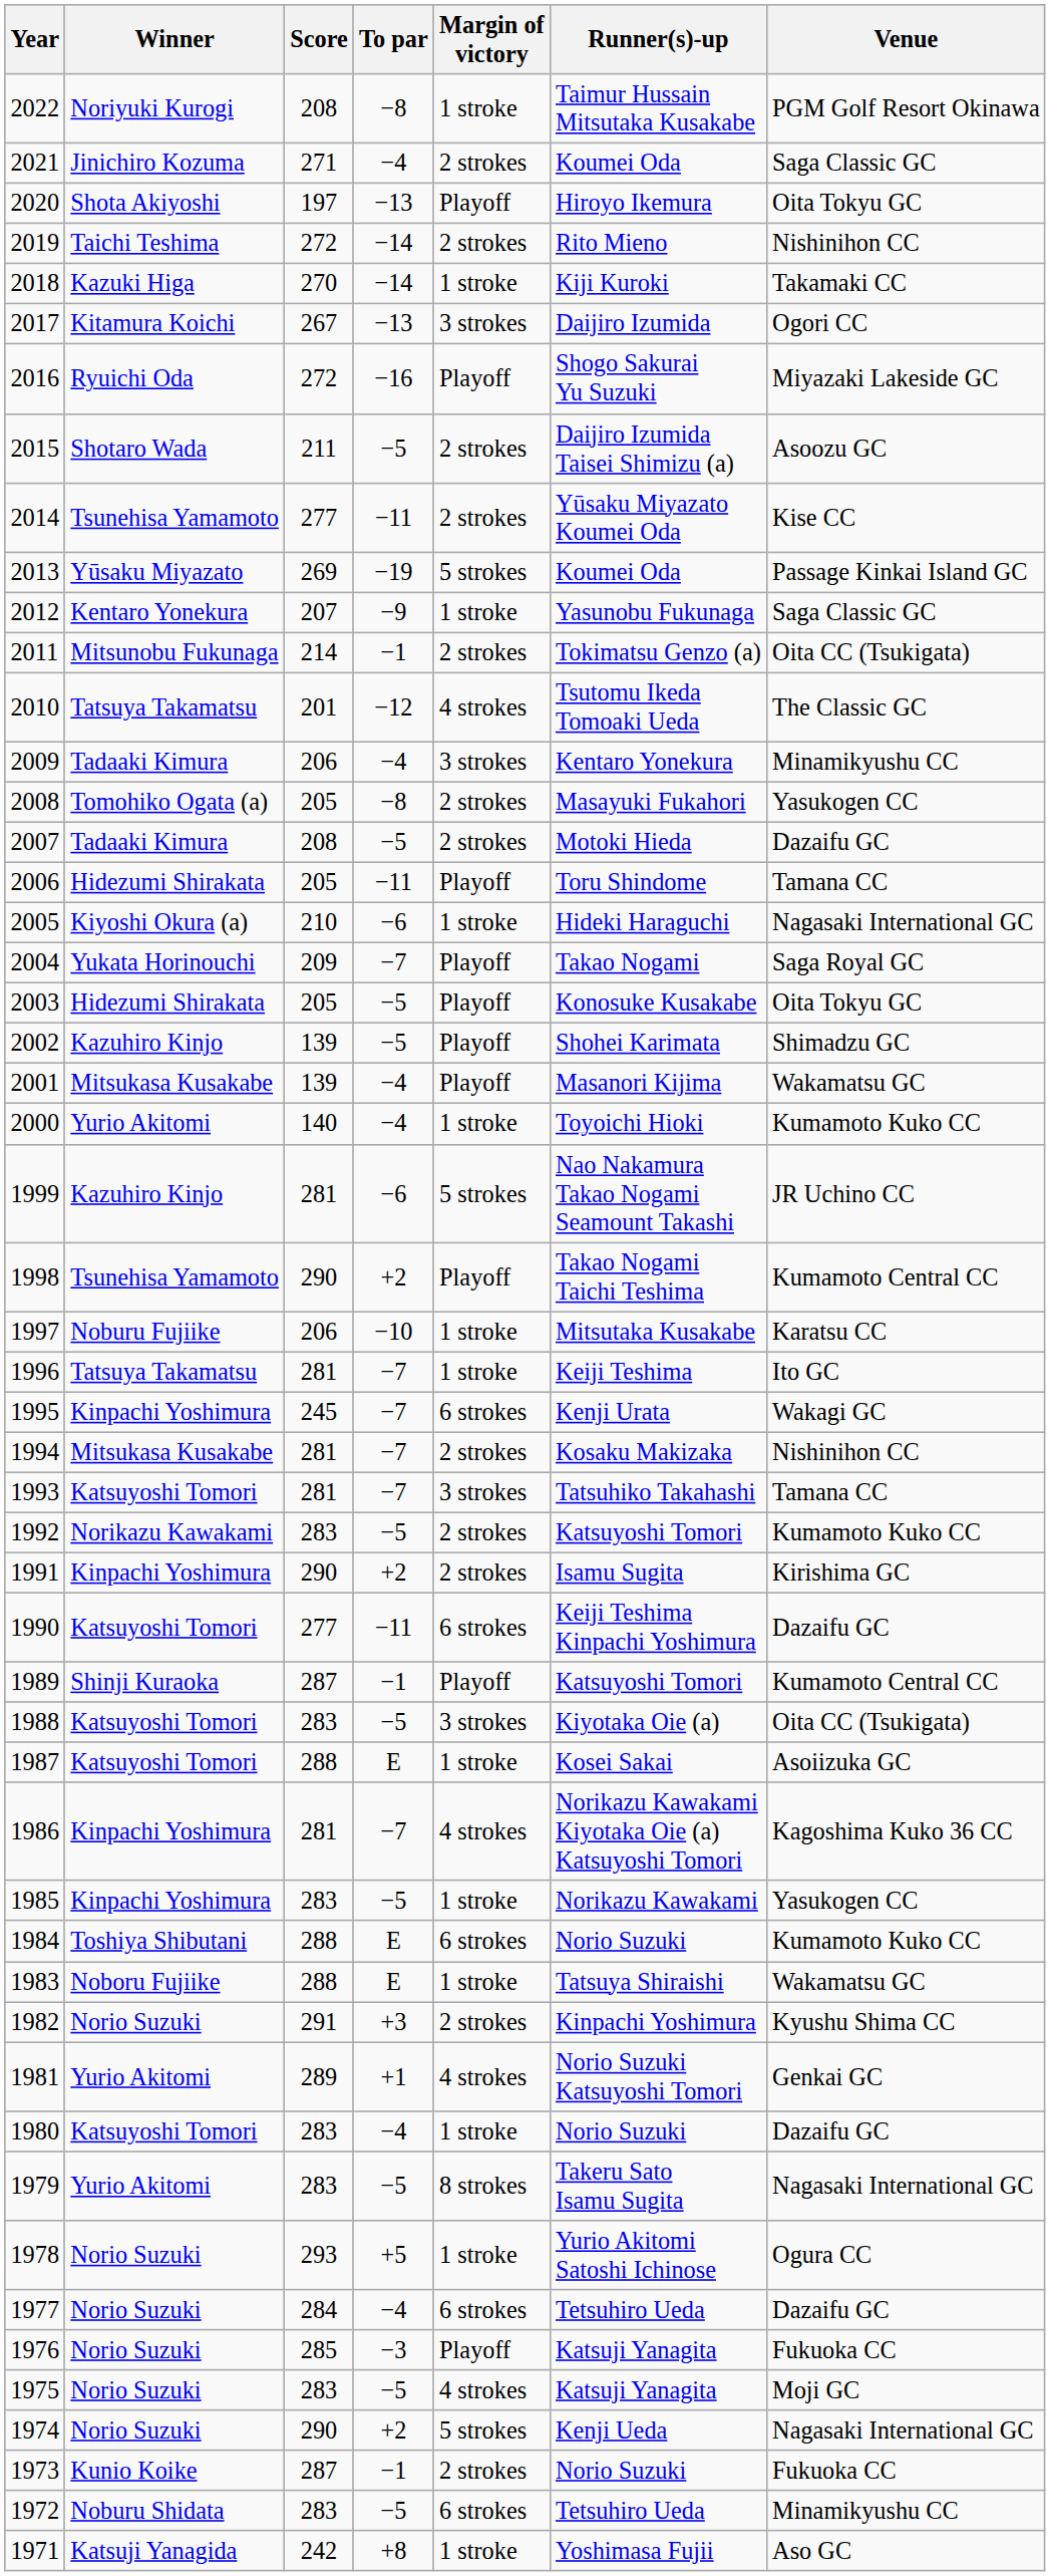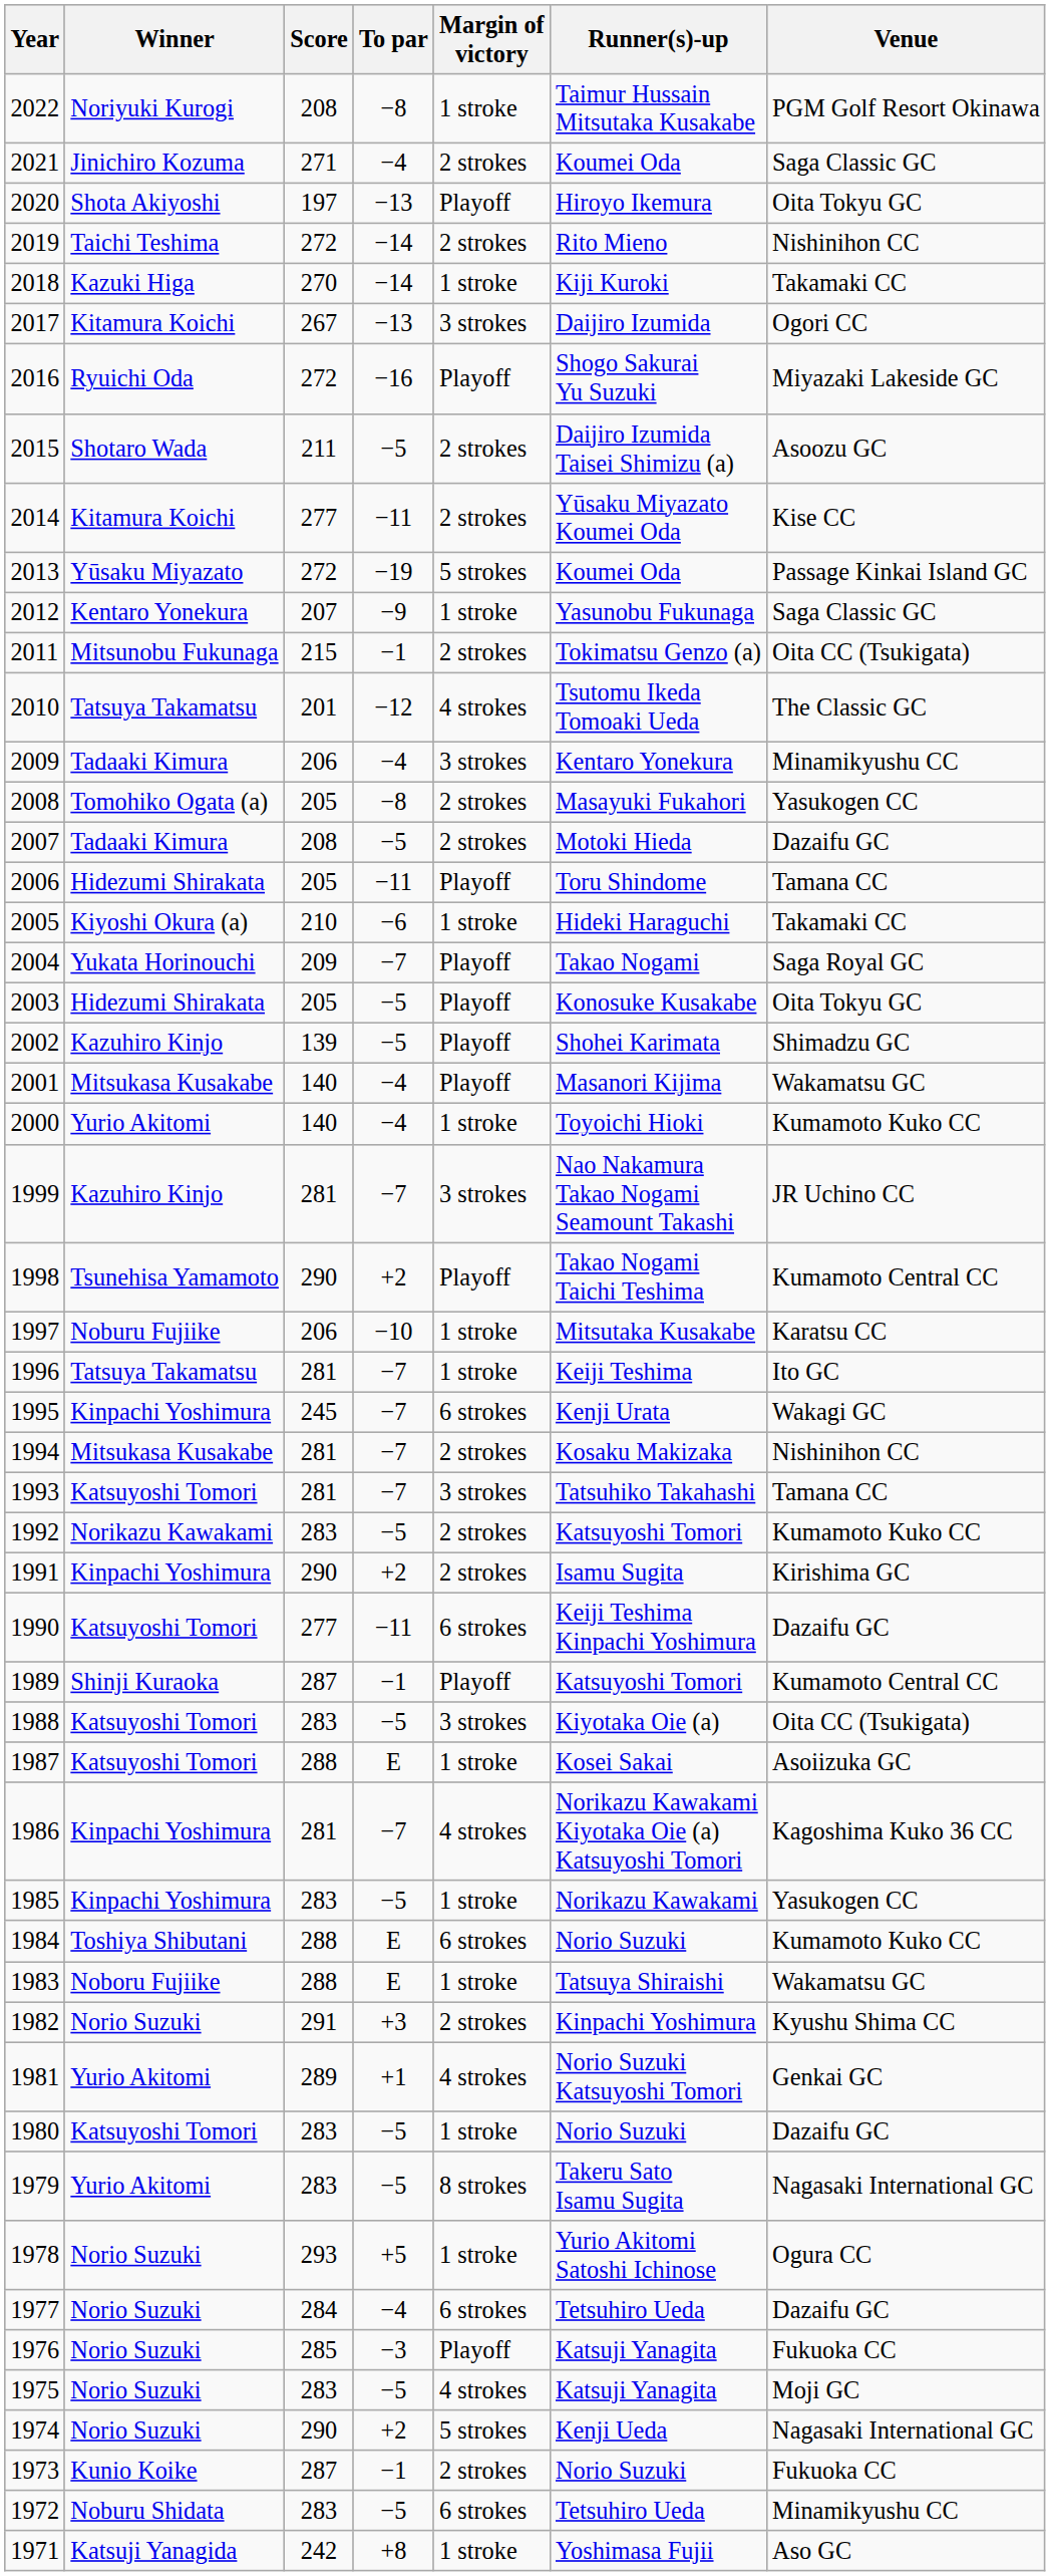2014 | Winner: Tsunehisa Yamamoto -> Kitamura Koichi
2013 | Score: 269 -> 272
2011 | Score: 214 -> 215
2005 | Venue: Nagasaki International GC -> Takamaki CC
2001 | Score: 139 -> 140
1999 | To par: −6 -> −7
1999 | Margin of victory: 5 strokes -> 3 strokes
1980 | To par: −4 -> −5
